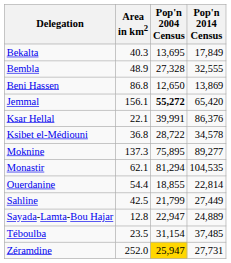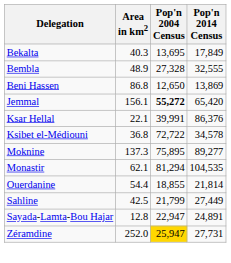Ksibet el-Médiouni | Pop'n 2004 Census: 28,722 -> 72,722
Ouerdanine | Pop'n 2014 Census: 22,814 -> 21,814
Sayada-Lamta-Bou Hajar | Pop'n 2014 Census: 24,889 -> 24,891
- row: Téboulba | 23.5 | 31,154 | 37,485
